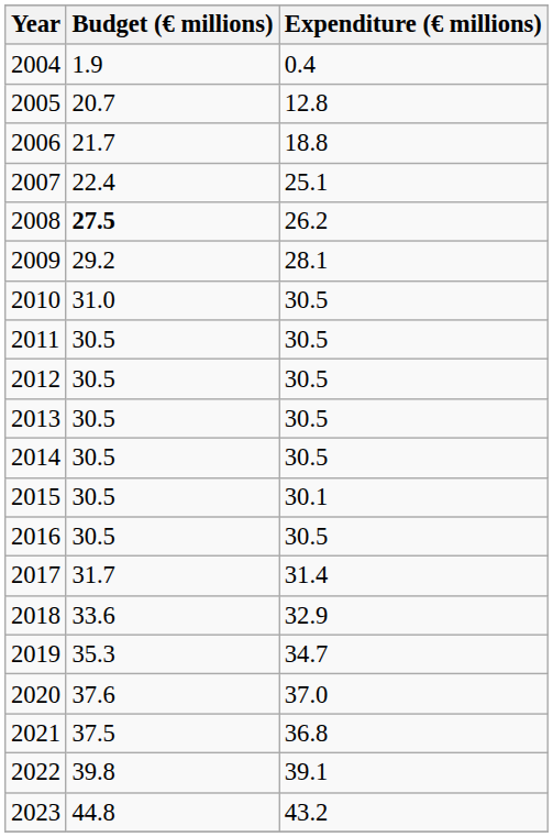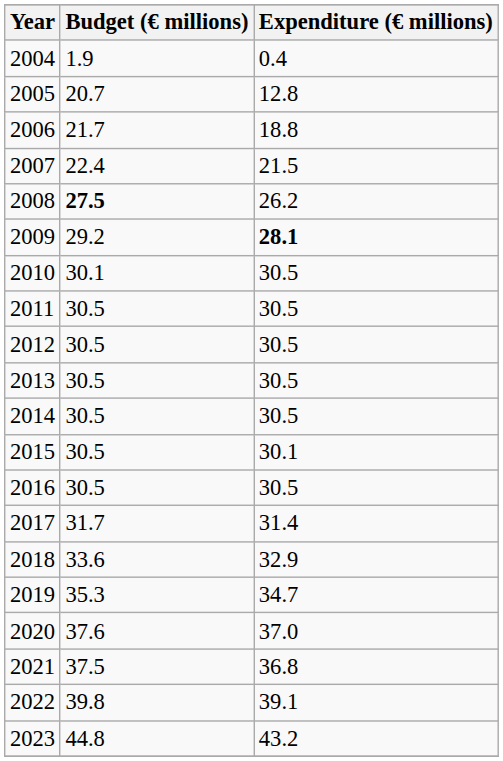2007 | Expenditure (€ millions): 25.1 -> 21.5
2009 | Expenditure (€ millions): normal -> bold
2010 | Budget (€ millions): 31.0 -> 30.1
